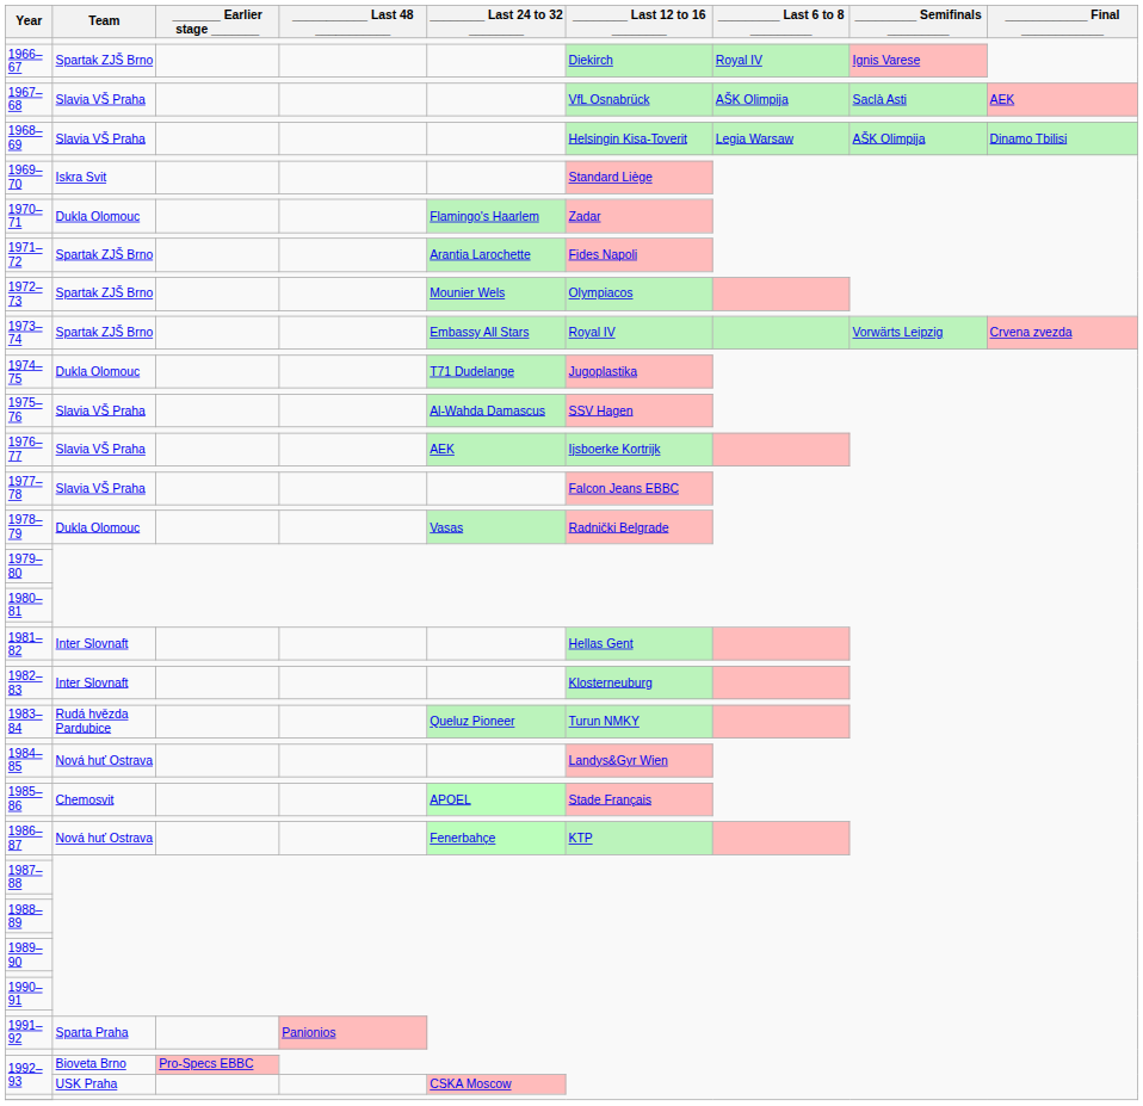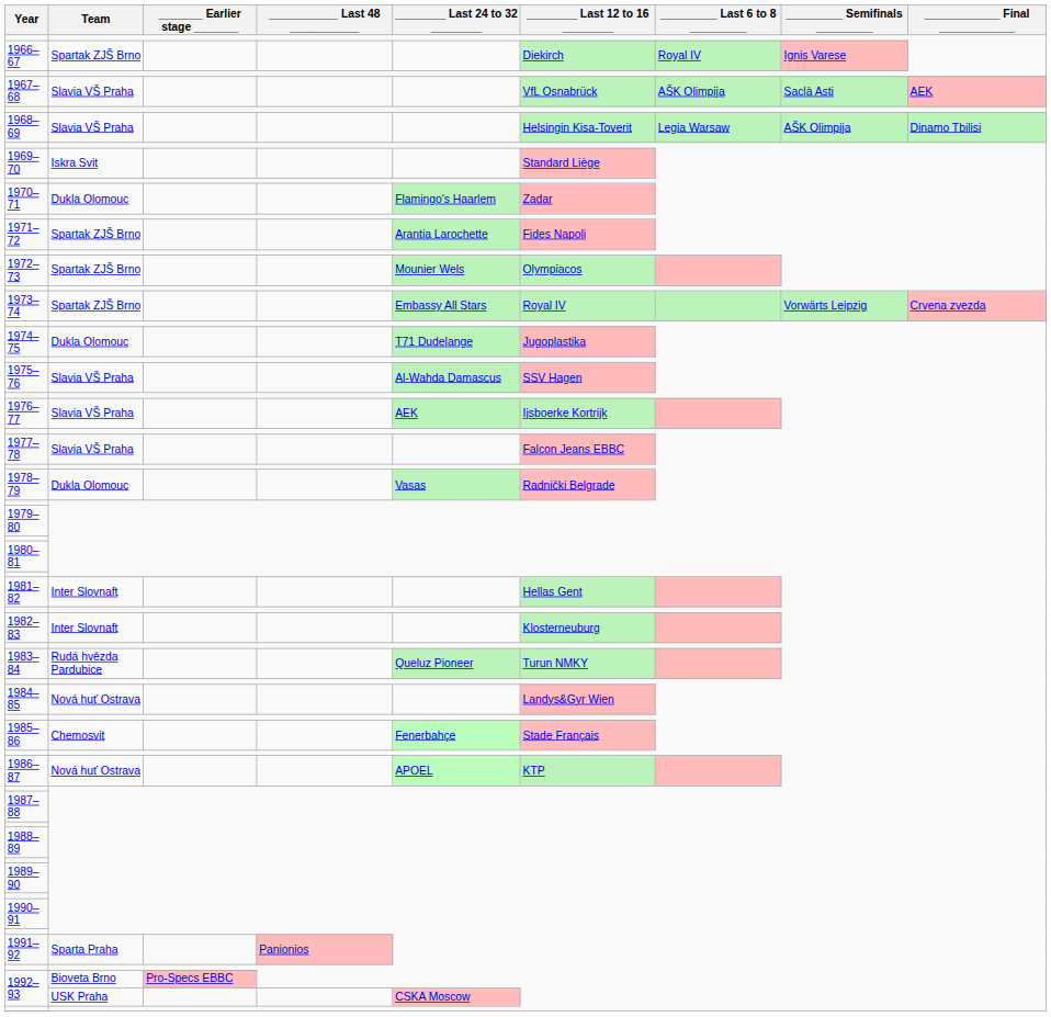1985–86 | ________ Last 24 to 32 ________: APOEL -> Fenerbahçe
1986–87 | ________ Last 24 to 32 ________: Fenerbahçe -> APOEL
